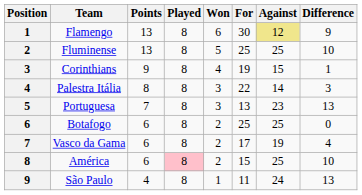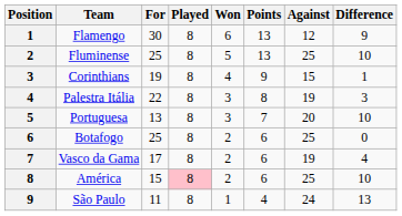columns swapped: Points <-> For
Flamengo | Against: khaki background -> no background
Palestra Itália | Against: 14 -> 19
Portuguesa | Against: 23 -> 20
Portuguesa | Difference: 13 -> 10
